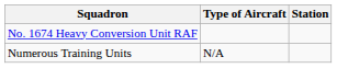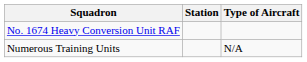columns swapped: Type of Aircraft <-> Station
